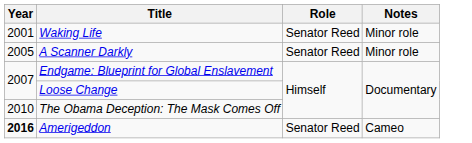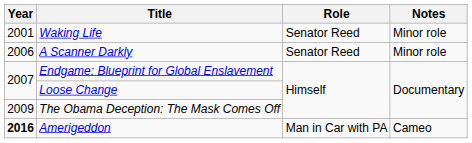A Scanner Darkly | Year: 2005 -> 2006
The Obama Deception: The Mask Comes Off | Year: 2010 -> 2009
Amerigeddon | Role: Senator Reed -> Man in Car with PA
